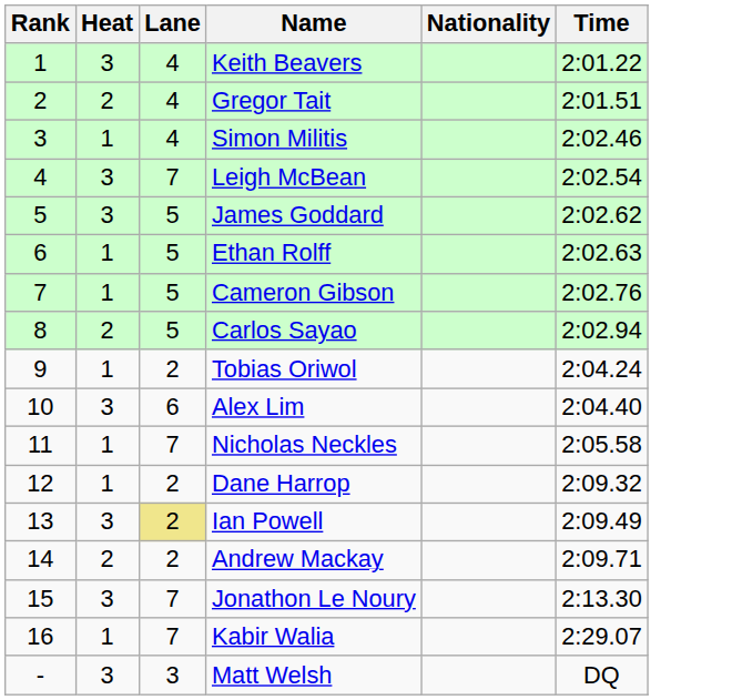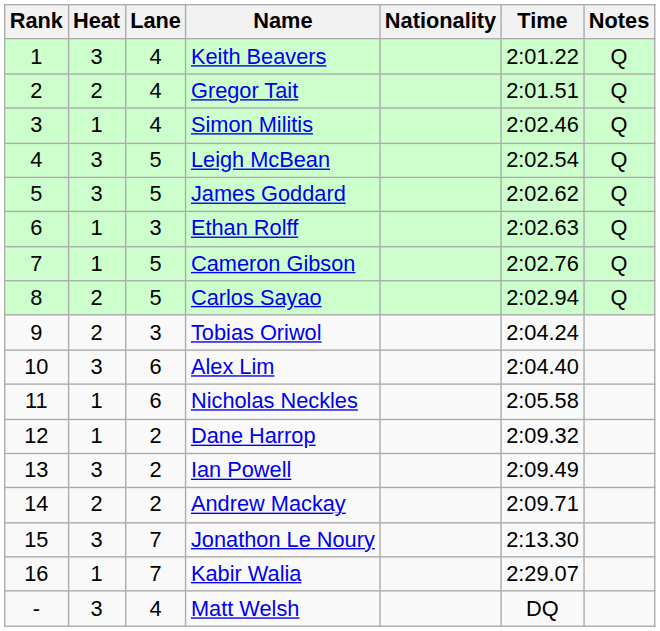+ column: Notes | Q | Q | Q | Q | Q | Q | Q | Q
Leigh McBean | Lane: 7 -> 5
Ethan Rolff | Lane: 5 -> 3
Tobias Oriwol | Heat: 1 -> 2
Tobias Oriwol | Lane: 2 -> 3
Nicholas Neckles | Lane: 7 -> 6
Ian Powell | Lane: khaki background -> no background
Matt Welsh | Lane: 3 -> 4
